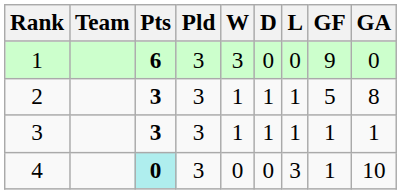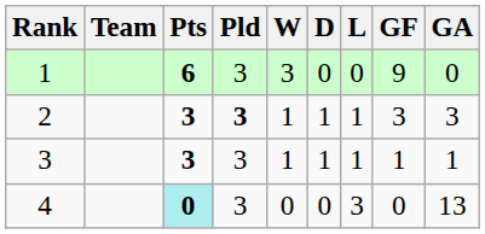2 | Pld: normal -> bold
2 | GF: 5 -> 3
2 | GA: 8 -> 3
4 | GF: 1 -> 0
4 | GA: 10 -> 13
